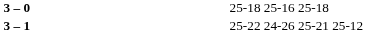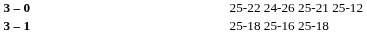3 – 0 | column 4: 25-18 25-16 25-18 -> 25-22 24-26 25-21 25-12
3 – 1 | column 4: 25-22 24-26 25-21 25-12 -> 25-18 25-16 25-18
